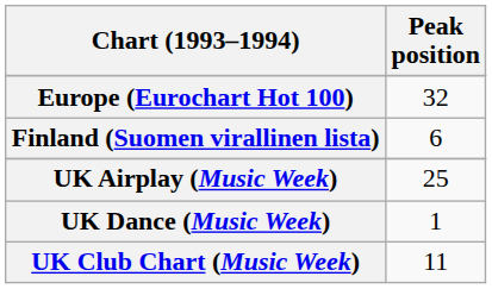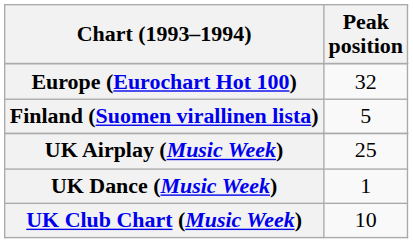Finland (Suomen virallinen lista) | Peak position: 6 -> 5
UK Club Chart (Music Week) | Peak position: 11 -> 10
